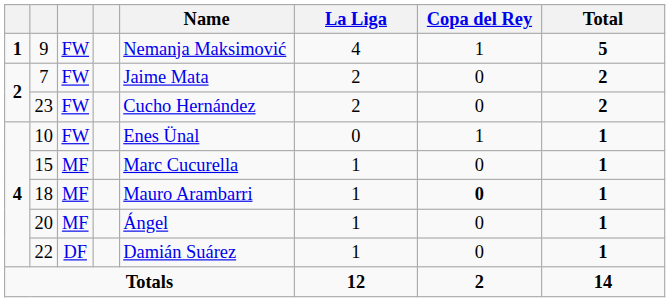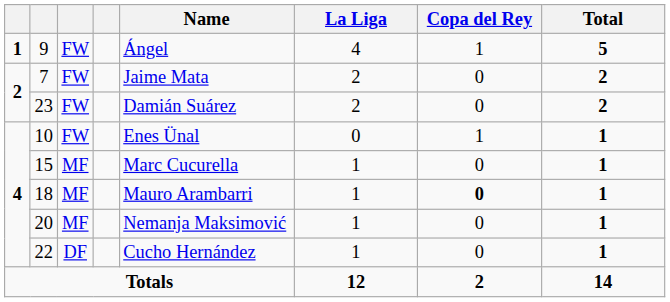9 | Name: Nemanja Maksimović -> Ángel
23 | Name: Cucho Hernández -> Damián Suárez
20 | Name: Ángel -> Nemanja Maksimović
22 | Name: Damián Suárez -> Cucho Hernández
